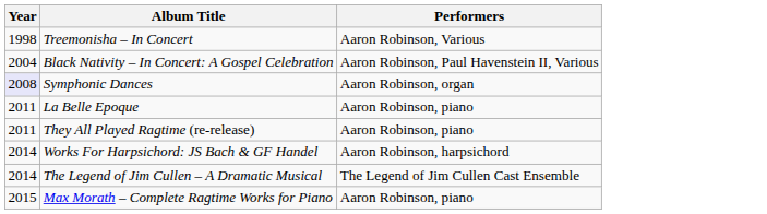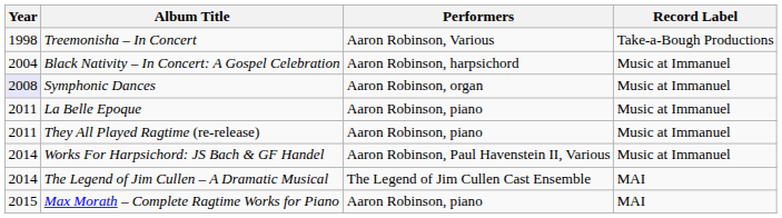+ column: Record Label | Take-a-Bough Productions | Music at Immanuel | Music at Immanuel | Music at Immanuel | Music at Immanuel | Music at Immanuel | MAI | MAI
Black Nativity – In Concert: A Gospel Celebration | Performers: Aaron Robinson, Paul Havenstein II, Various -> Aaron Robinson, harpsichord
Works For Harpsichord: JS Bach & GF Handel | Performers: Aaron Robinson, harpsichord -> Aaron Robinson, Paul Havenstein II, Various
